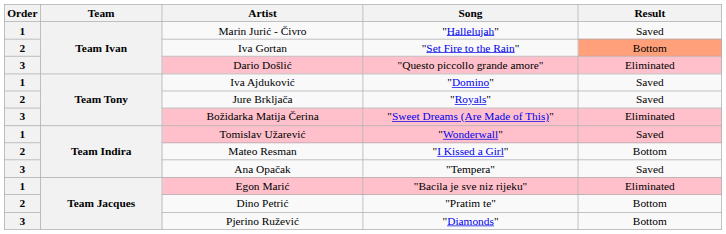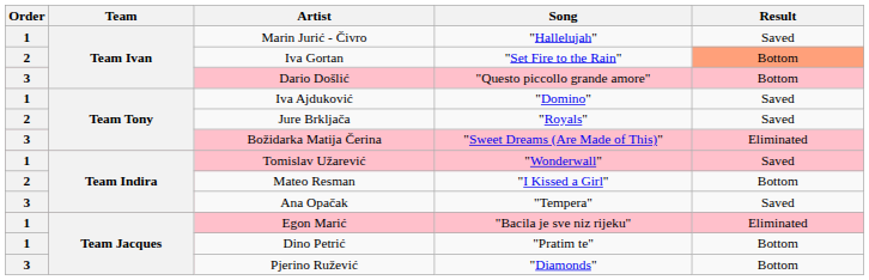Dario Došlić | Result: Eliminated -> Bottom
Dino Petrić | Order: 2 -> 1
